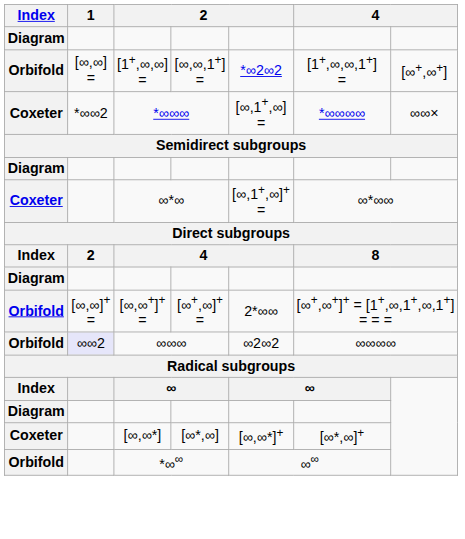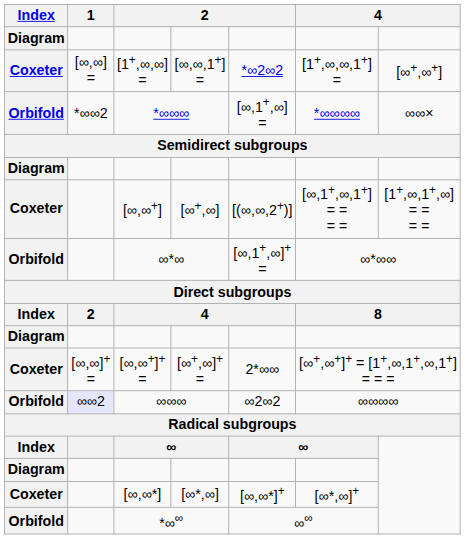[1+,∞,∞] = | Index: Orbifold -> Coxeter
*∞∞∞ | Index: Coxeter -> Orbifold
+ row: Coxeter | [∞,∞+] | [∞+,∞] | [(∞,∞,2+)] | [∞,1+,∞,1+] = = = = | [1+,∞,1+,∞] = = = =
∞*∞ | Index: Coxeter -> Orbifold
[∞,∞+]+ = | Index: Orbifold -> Coxeter
